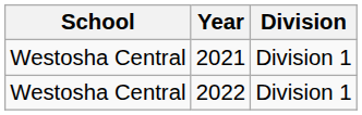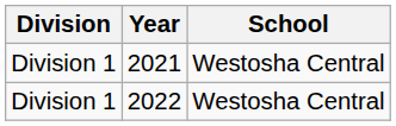columns swapped: School <-> Division
